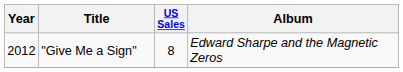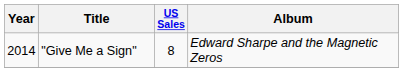"Give Me a Sign" | Year: 2012 -> 2014
